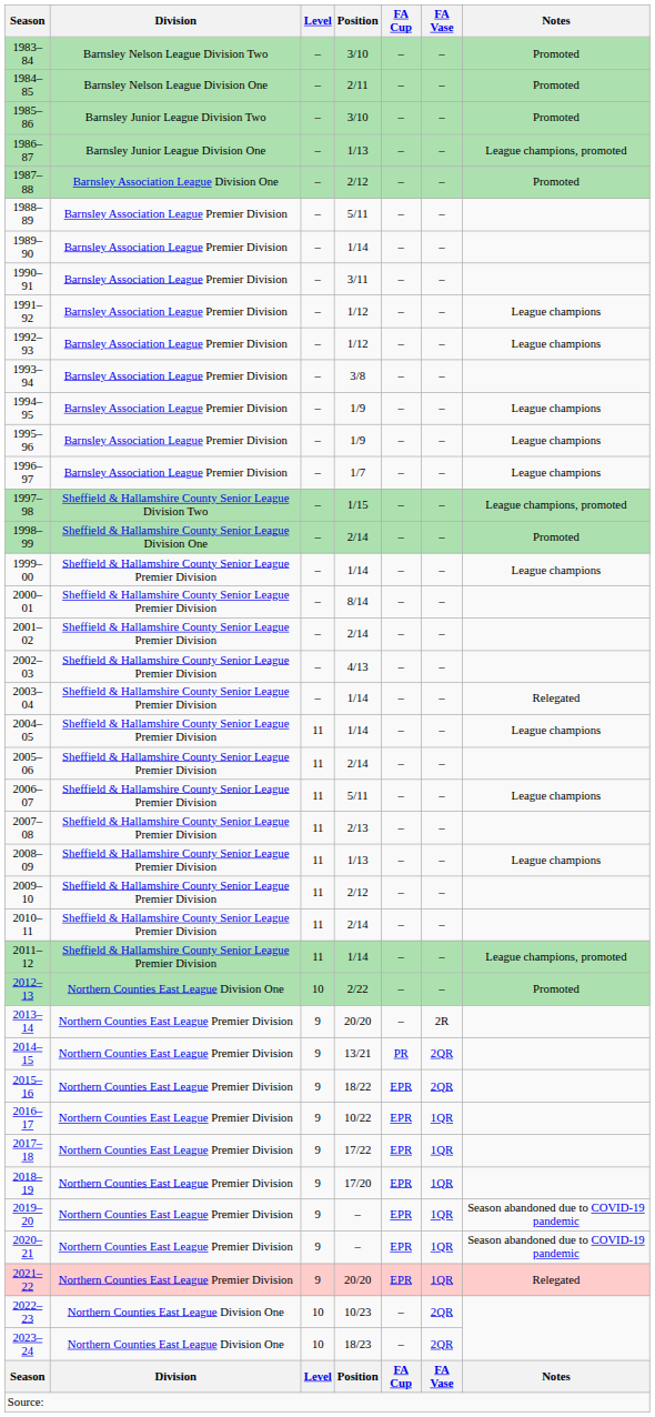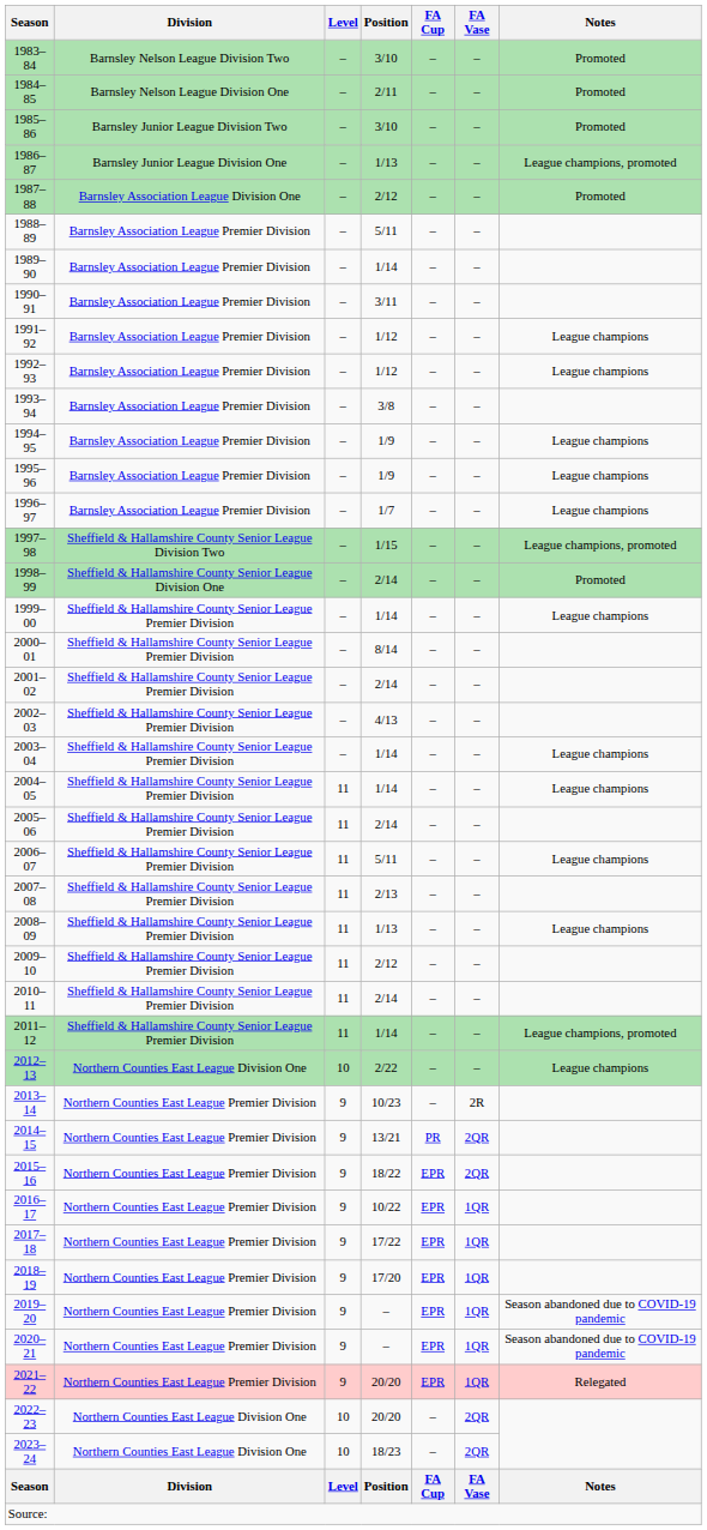2003–04 | Notes: Relegated -> League champions
2012–13 | Notes: Promoted -> League champions
2013–14 | Position: 20/20 -> 10/23
2022–23 | Position: 10/23 -> 20/20
